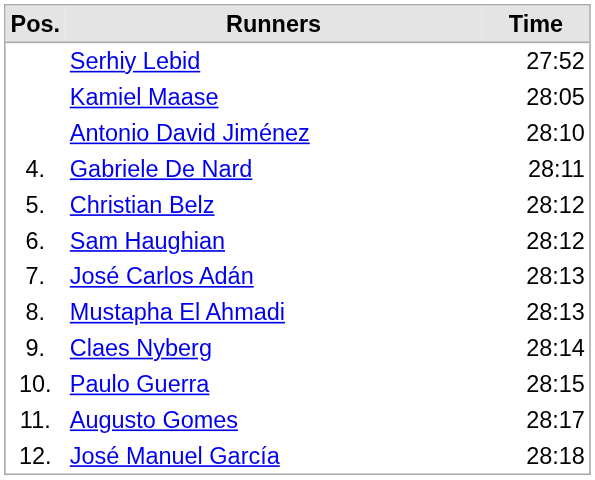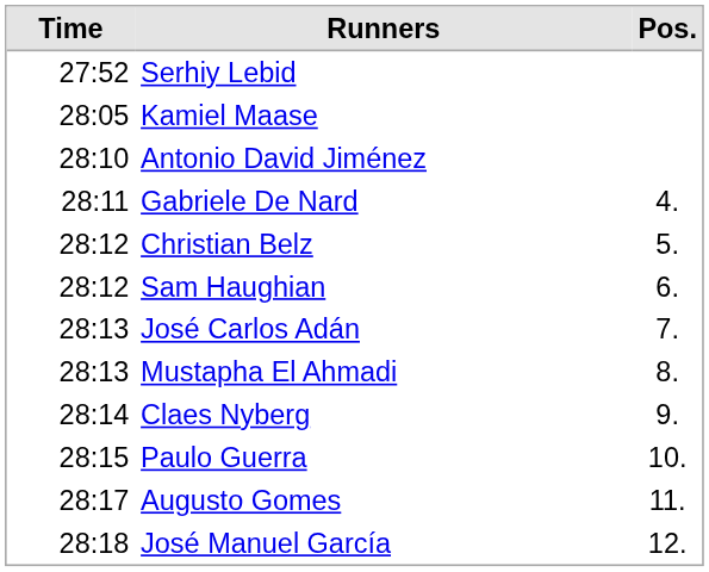columns swapped: Pos. <-> Time
